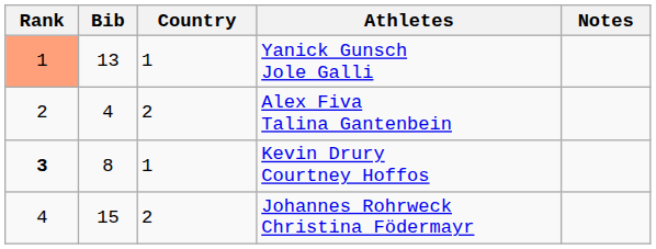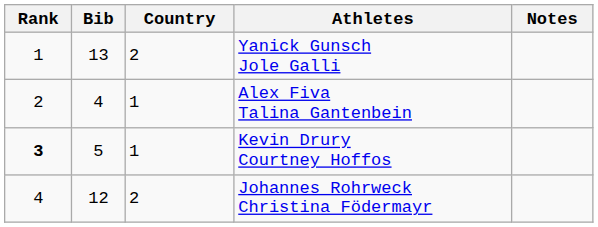Yanick Gunsch Jole Galli | Rank: lightsalmon background -> no background
Yanick Gunsch Jole Galli | Country: 1 -> 2
Alex Fiva Talina Gantenbein | Country: 2 -> 1
Kevin Drury Courtney Hoffos | Bib: 8 -> 5
Johannes Rohrweck Christina Födermayr | Bib: 15 -> 12
